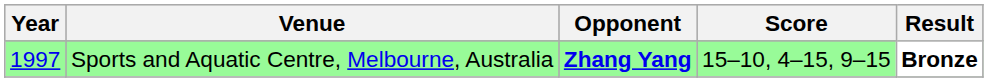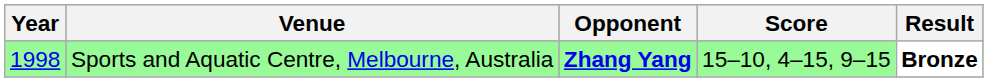Sports and Aquatic Centre, Melbourne, Australia | Year: 1997 -> 1998
